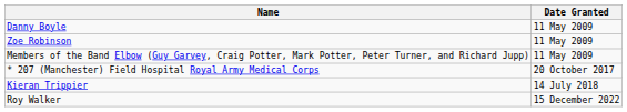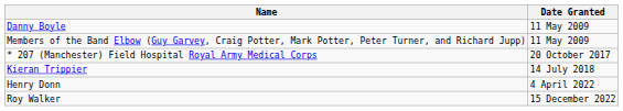- row: Zoe Robinson | 11 May 2009
+ row: Henry Donn | 4 April 2022
